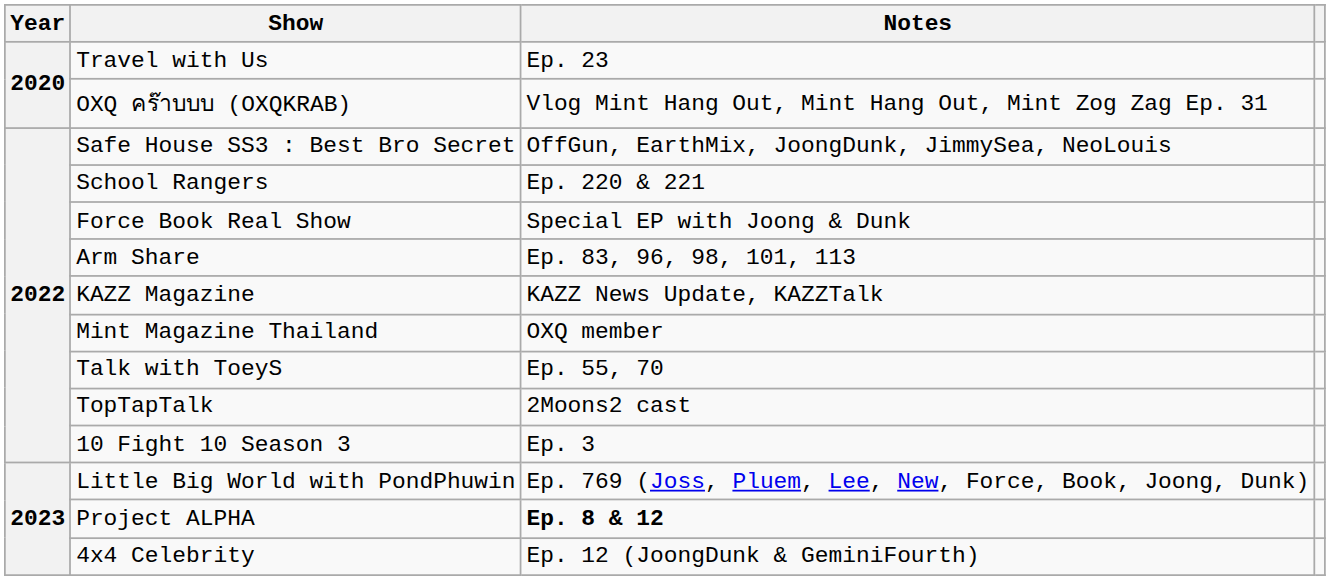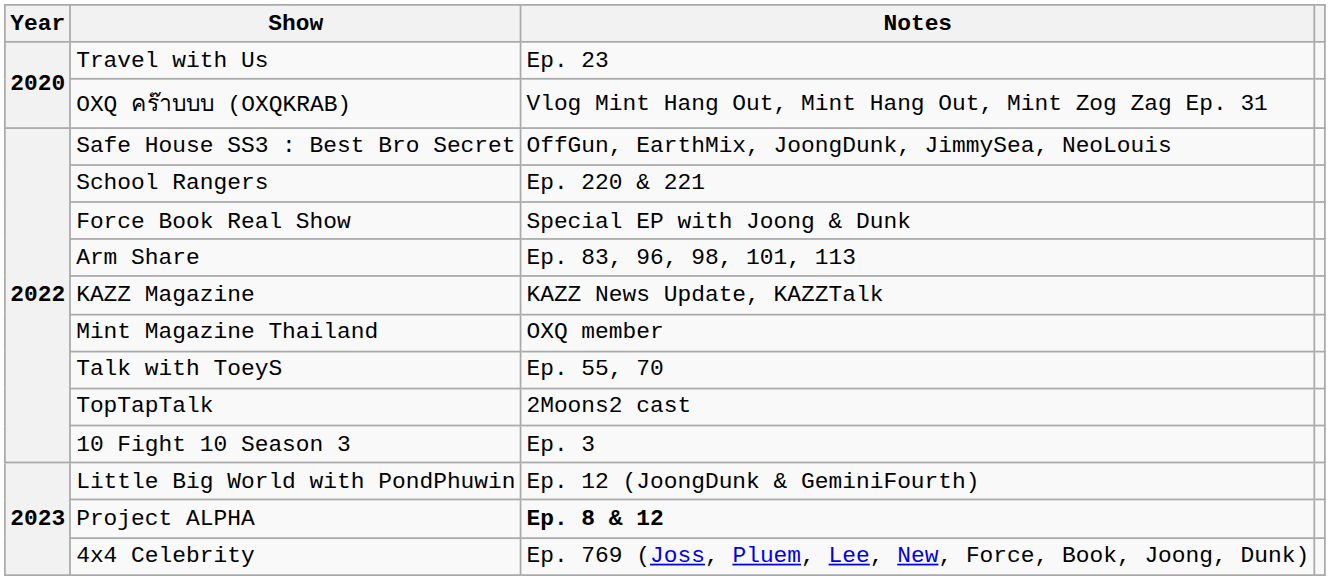Little Big World with PondPhuwin | Notes: Ep. 769 (Joss, Pluem, Lee, New, Force, Book, Joong, Dunk) -> Ep. 12 (JoongDunk & GeminiFourth)
4x4 Celebrity | Notes: Ep. 12 (JoongDunk & GeminiFourth) -> Ep. 769 (Joss, Pluem, Lee, New, Force, Book, Joong, Dunk)
